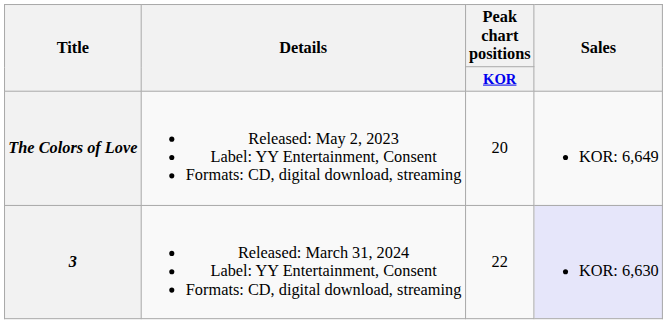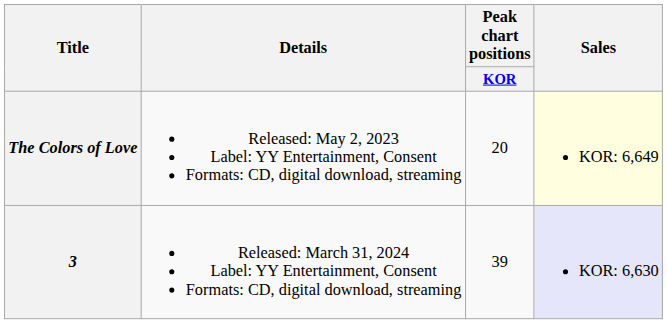The Colors of Love | Sales: no background -> lightyellow background
3 | Peak chart positions / KOR: 22 -> 39
